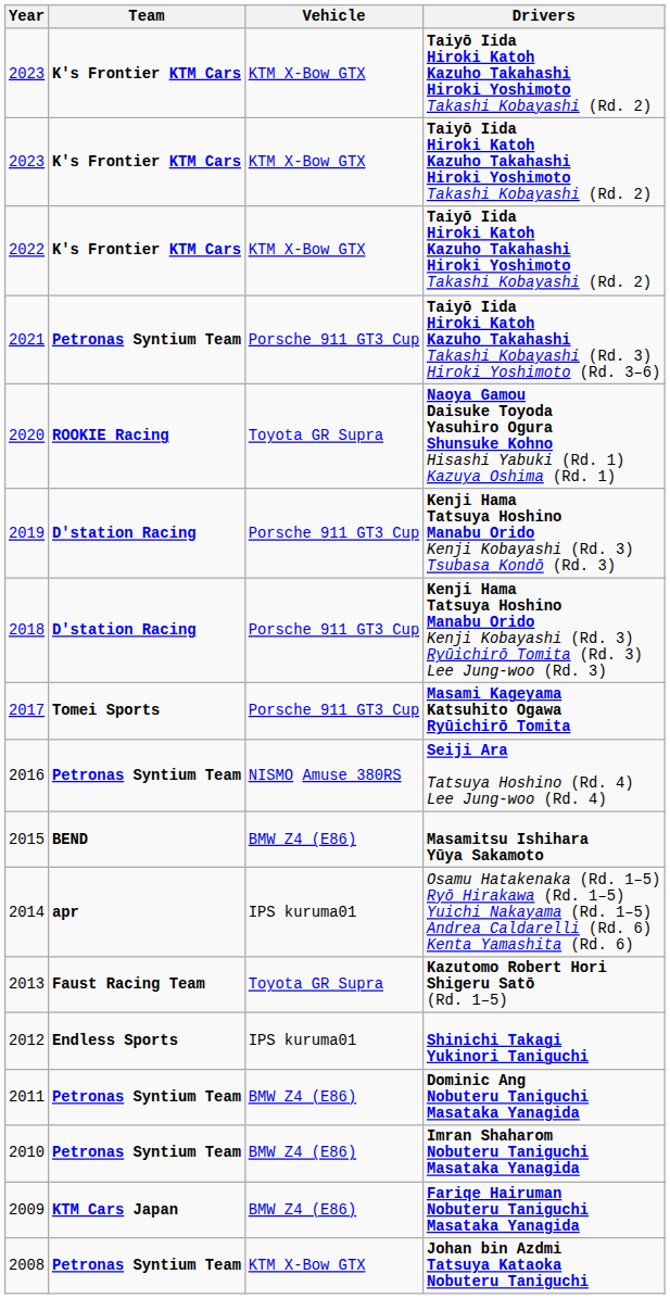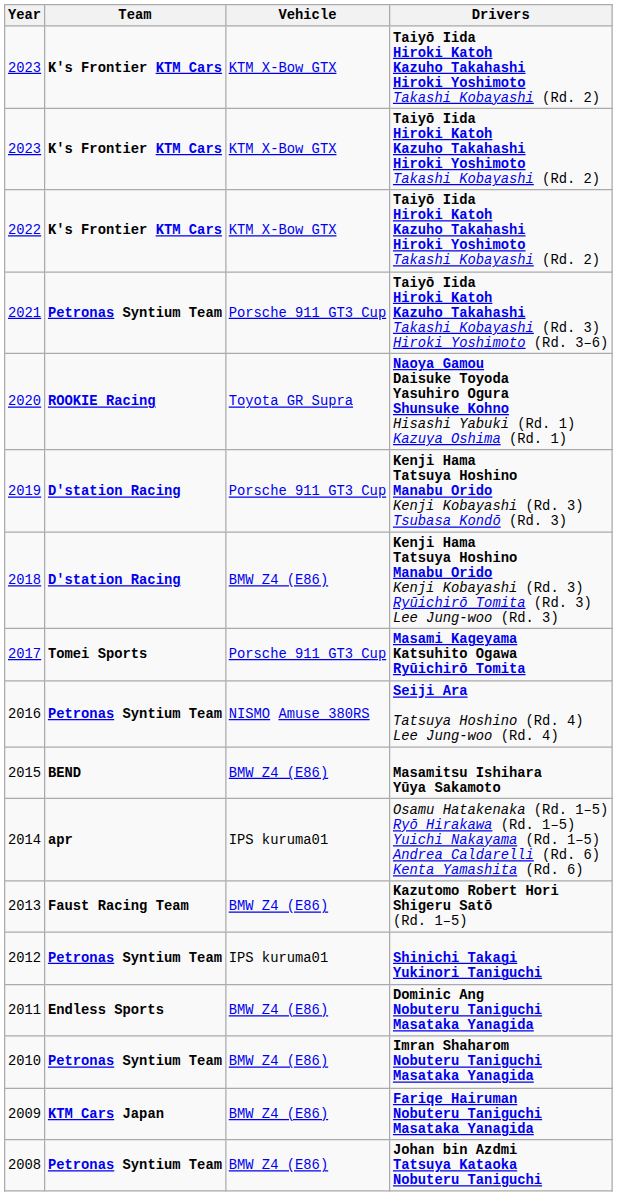2018 | Vehicle: Porsche 911 GT3 Cup -> BMW Z4 (E86)
2013 | Vehicle: Toyota GR Supra -> BMW Z4 (E86)
2012 | Team: Endless Sports -> Petronas Syntium Team
2011 | Team: Petronas Syntium Team -> Endless Sports
2008 | Vehicle: KTM X-Bow GTX -> BMW Z4 (E86)
